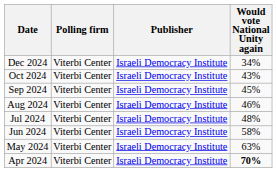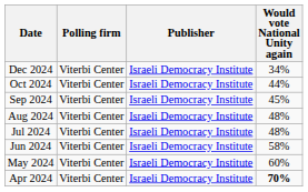Oct 2024 | Would vote National Unity again: 43% -> 44%
Aug 2024 | Would vote National Unity again: 46% -> 48%
May 2024 | Would vote National Unity again: 63% -> 60%
